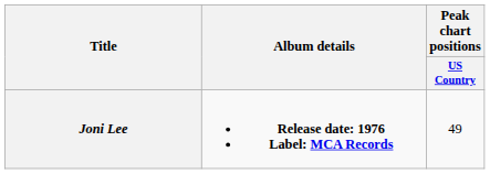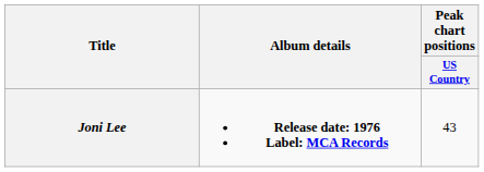Joni Lee | Peak chart positions / US Country: 49 -> 43
